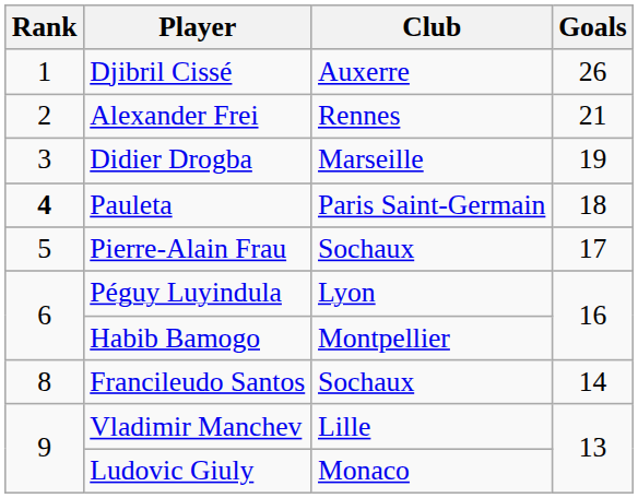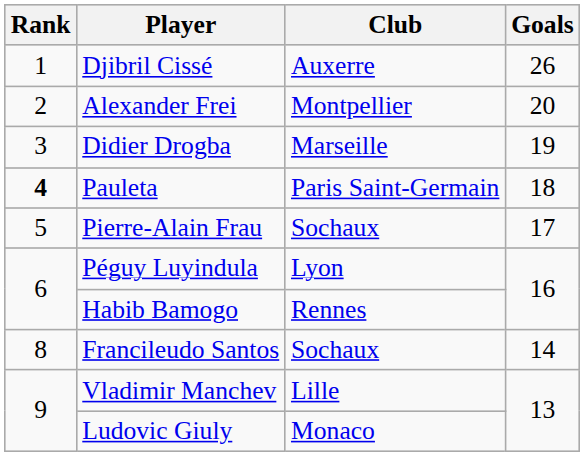Alexander Frei | Club: Rennes -> Montpellier
Alexander Frei | Goals: 21 -> 20
Habib Bamogo | Club: Montpellier -> Rennes
